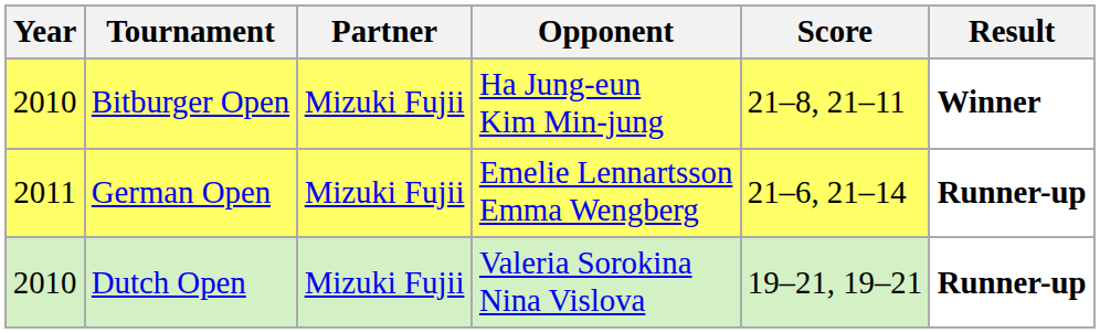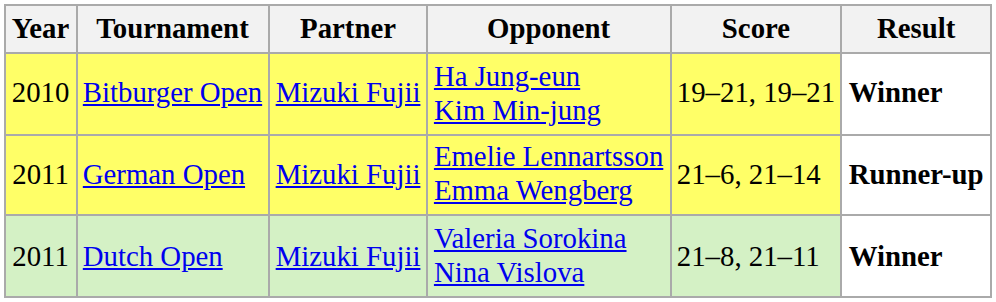Bitburger Open | Score: 21–8, 21–11 -> 19–21, 19–21
Dutch Open | Year: 2010 -> 2011
Dutch Open | Score: 19–21, 19–21 -> 21–8, 21–11
Dutch Open | Result: Runner-up -> Winner
